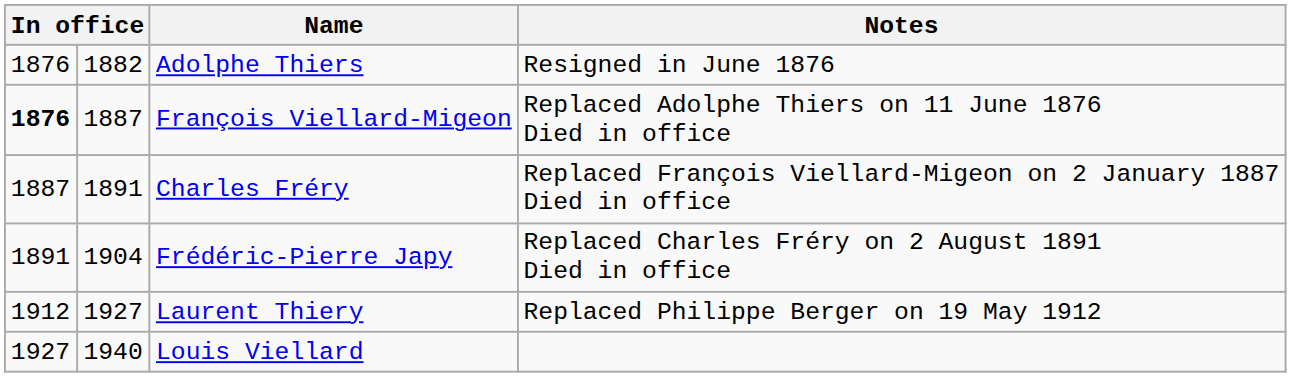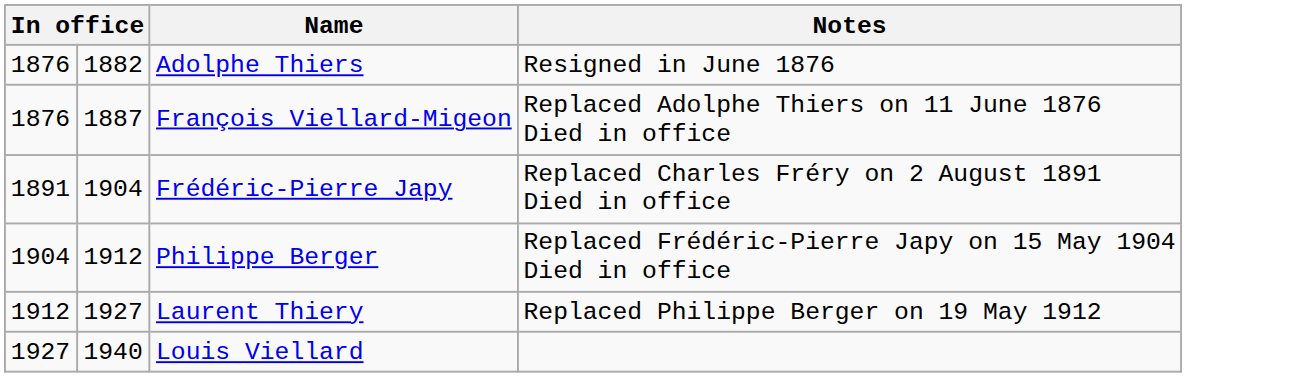François Viellard-Migeon | column 1: bold -> normal
- row: 1887 | 1891 | Charles Fréry | Replaced François Viellard-Migeon on 2 January 1887 Died in office
+ row: 1904 | 1912 | Philippe Berger | Replaced Frédéric-Pierre Japy on 15 May 1904 Died in office
